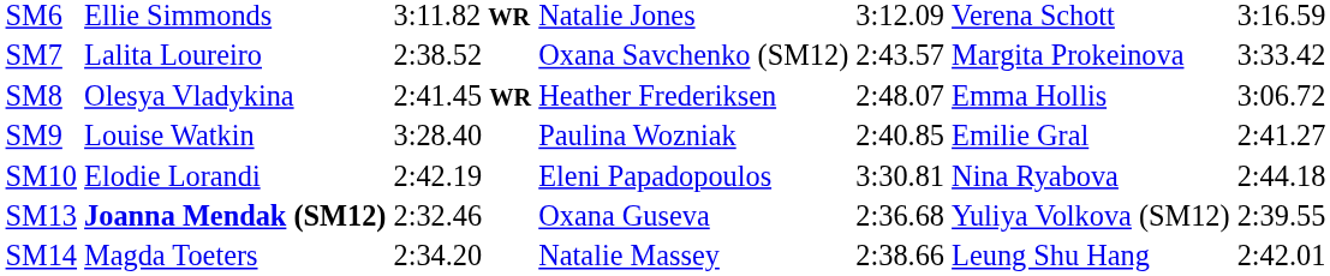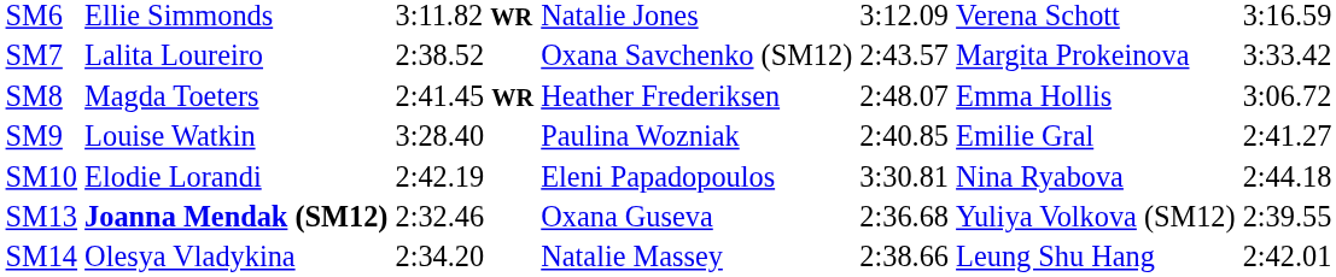SM8 | column 2: Olesya Vladykina -> Magda Toeters
SM14 | column 2: Magda Toeters -> Olesya Vladykina
